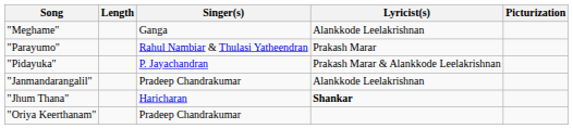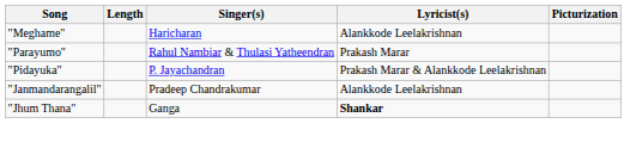"Meghame" | Singer(s): Ganga -> Haricharan
"Jhum Thana" | Singer(s): Haricharan -> Ganga
- row: "Oriya Keerthanam" | Pradeep Chandrakumar
